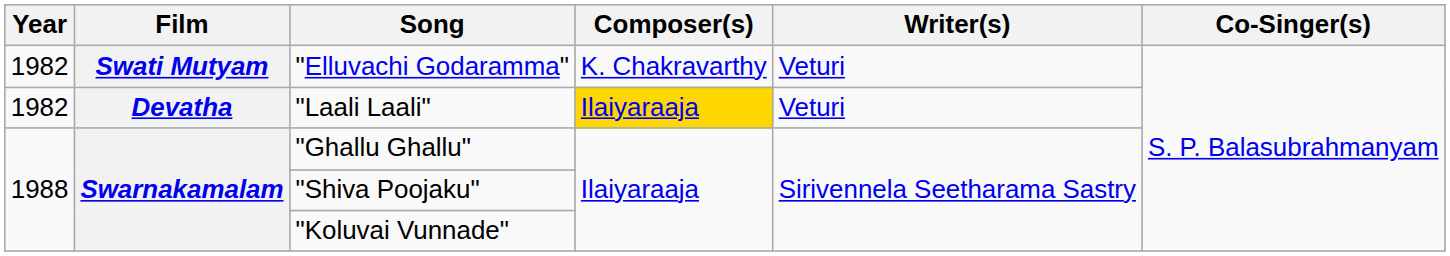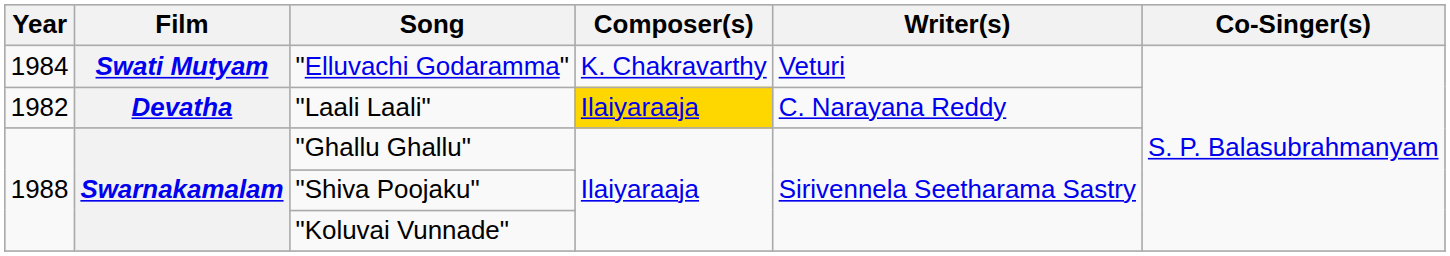"Elluvachi Godaramma" | Year: 1982 -> 1984
"Laali Laali" | Writer(s): Veturi -> C. Narayana Reddy
